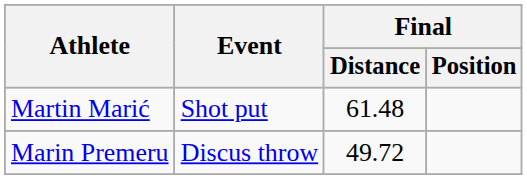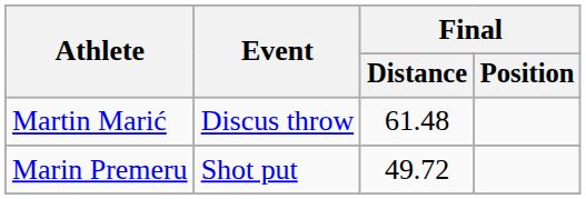Martin Marić | Event: Shot put -> Discus throw
Marin Premeru | Event: Discus throw -> Shot put
